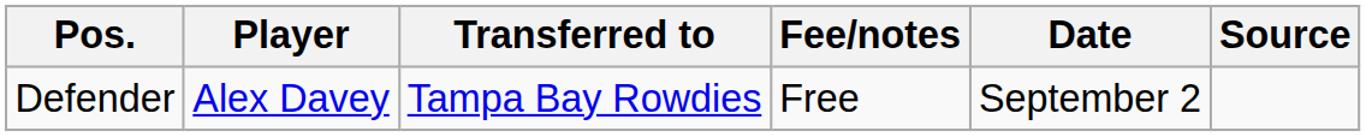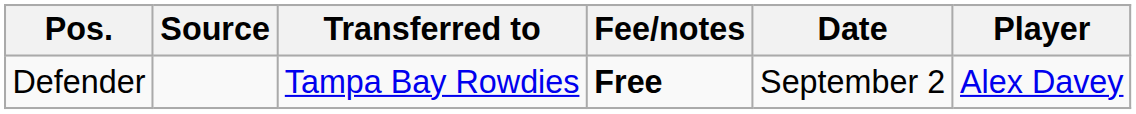columns swapped: Player <-> Source
Defender | Fee/notes: normal -> bold
